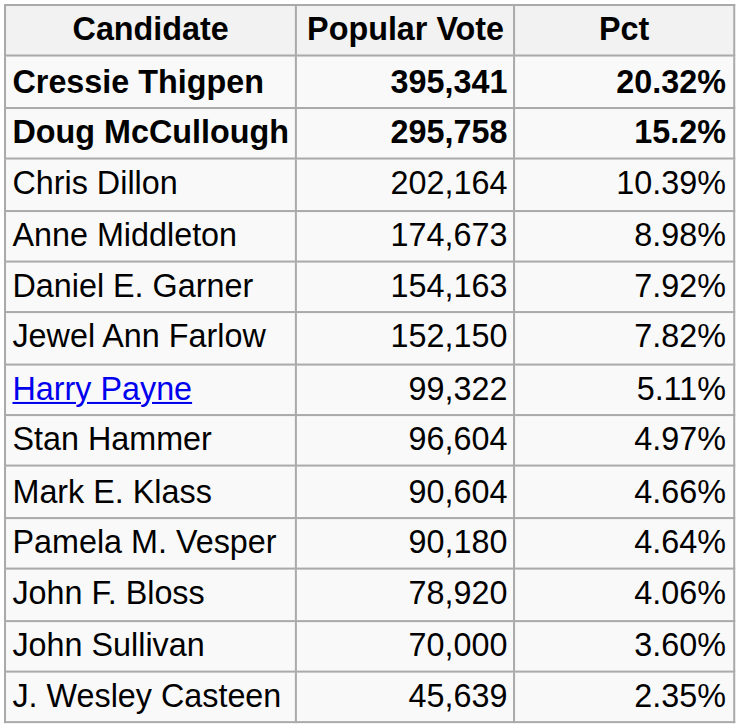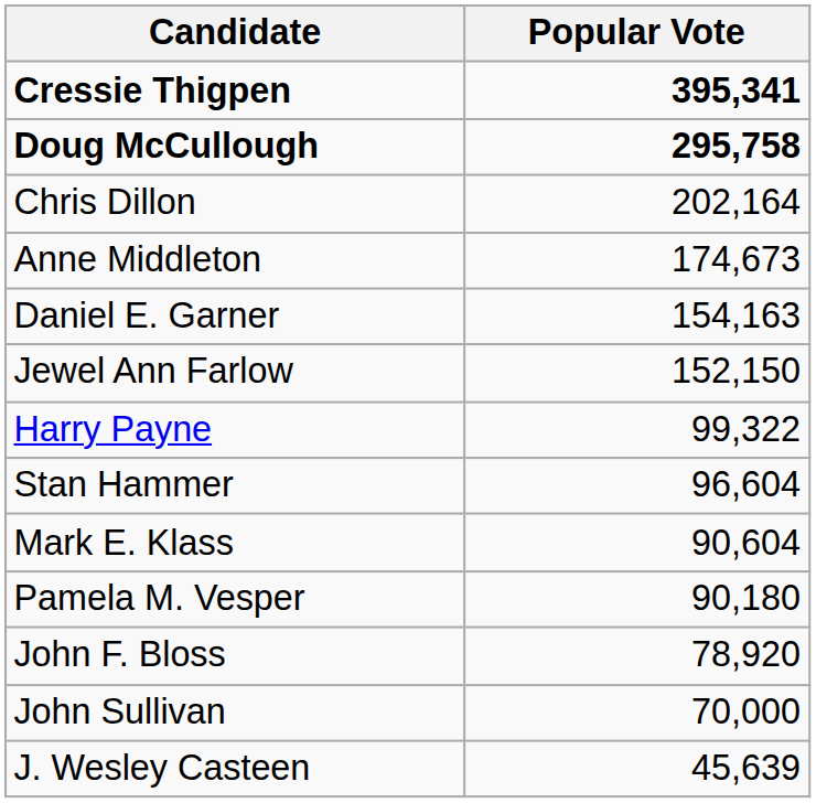- column: Pct | 20.32% | 15.2% | 10.39% | 8.98% | 7.92% | 7.82% | 5.11% | 4.97% | 4.66% | 4.64% | 4.06% | 3.60% | 2.35%
